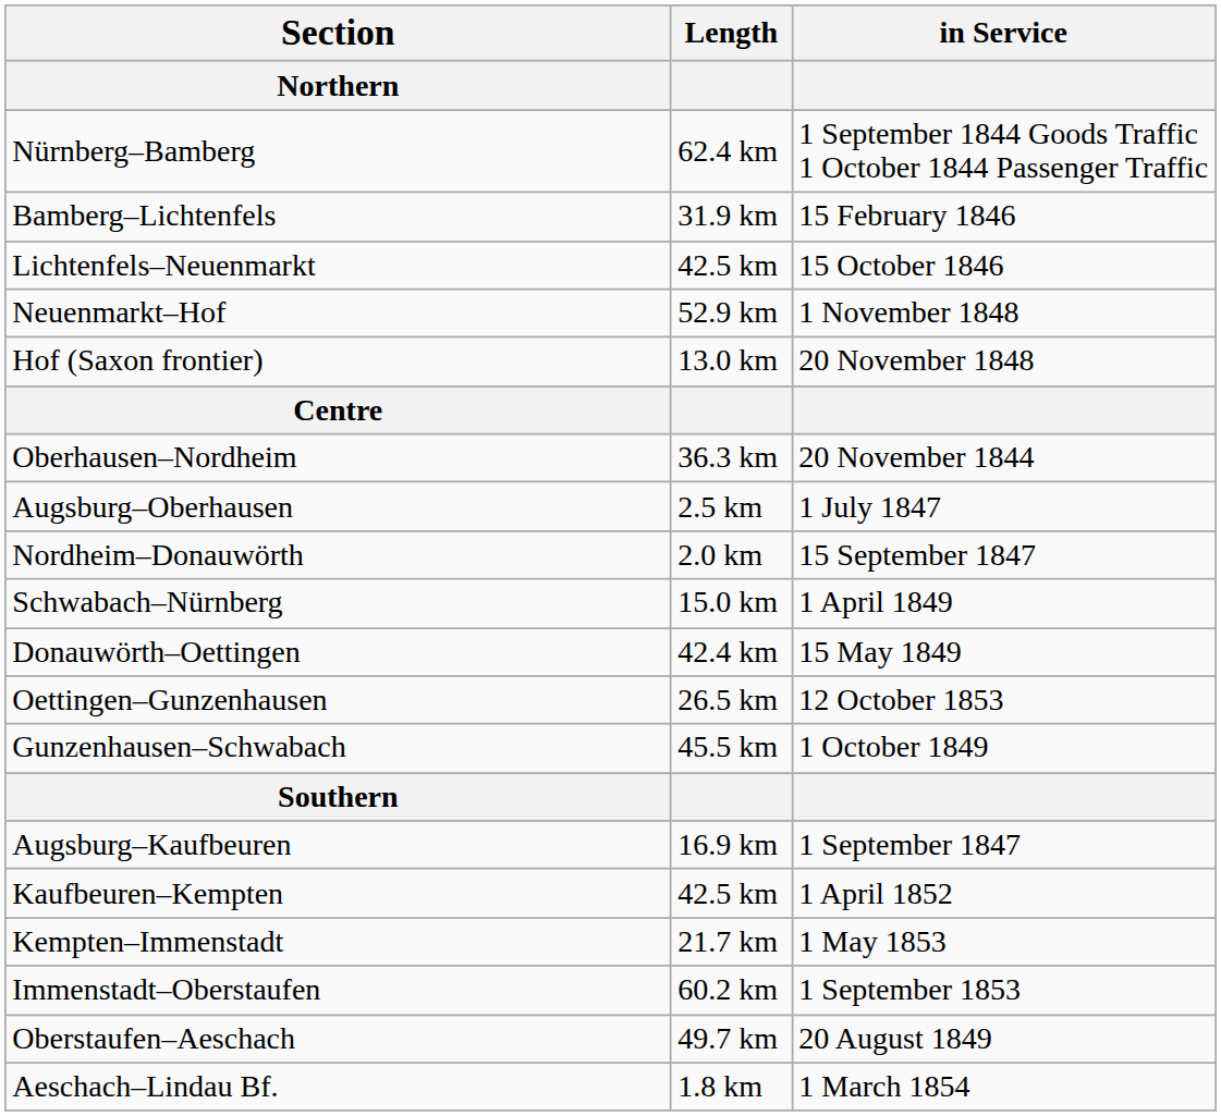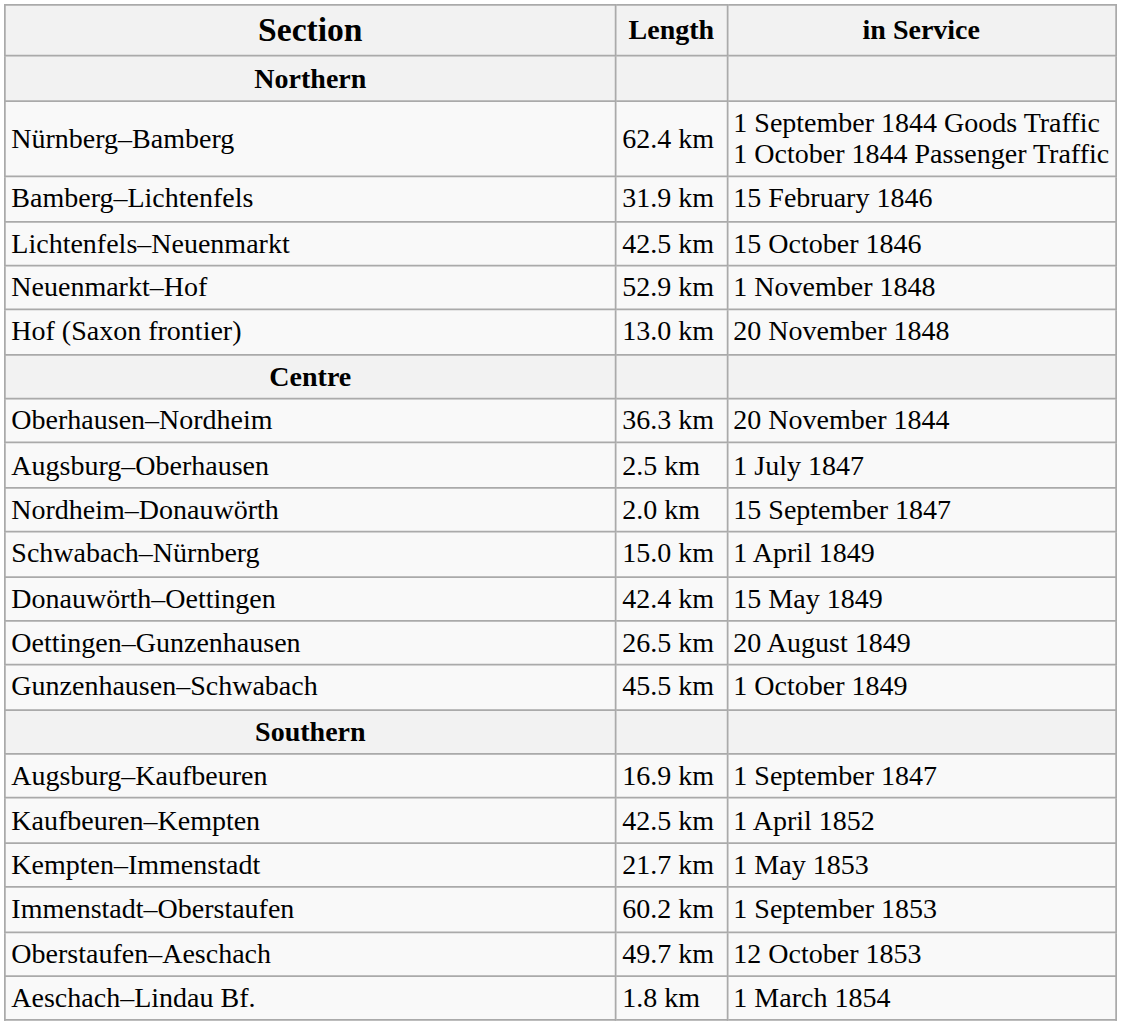Oettingen–Gunzenhausen | in Service: 12 October 1853 -> 20 August 1849
Oberstaufen–Aeschach | in Service: 20 August 1849 -> 12 October 1853
